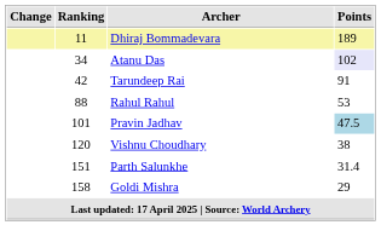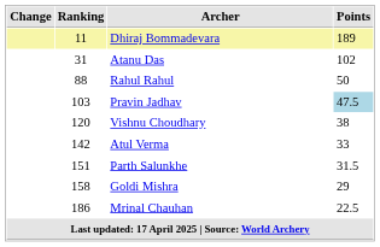Atanu Das | Ranking: 34 -> 31
Atanu Das | Points: lavender background -> no background
- row: 42 | Tarundeep Rai | 91
Rahul Rahul | Points: 53 -> 50
Pravin Jadhav | Ranking: 101 -> 103
+ row: 142 | Atul Verma | 33
Parth Salunkhe | Points: 31.4 -> 31.5
+ row: 186 | Mrinal Chauhan | 22.5
